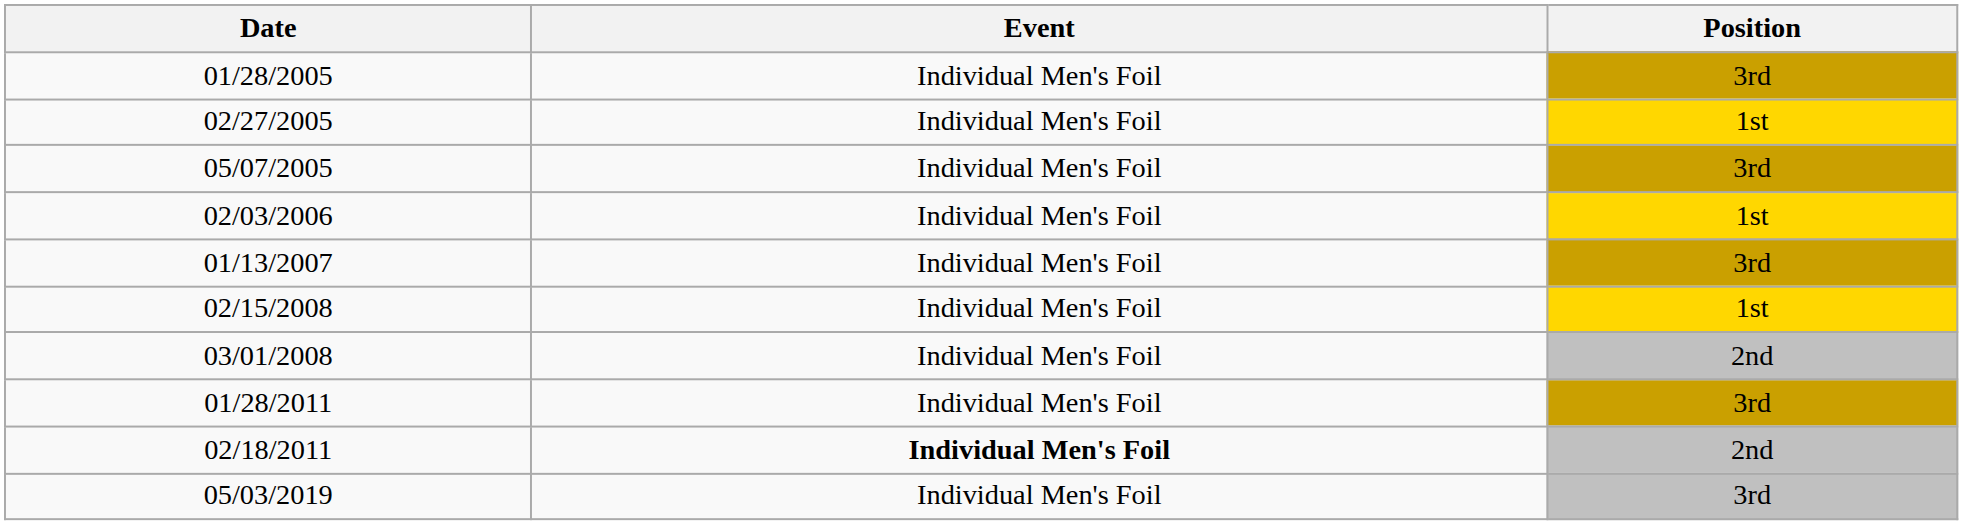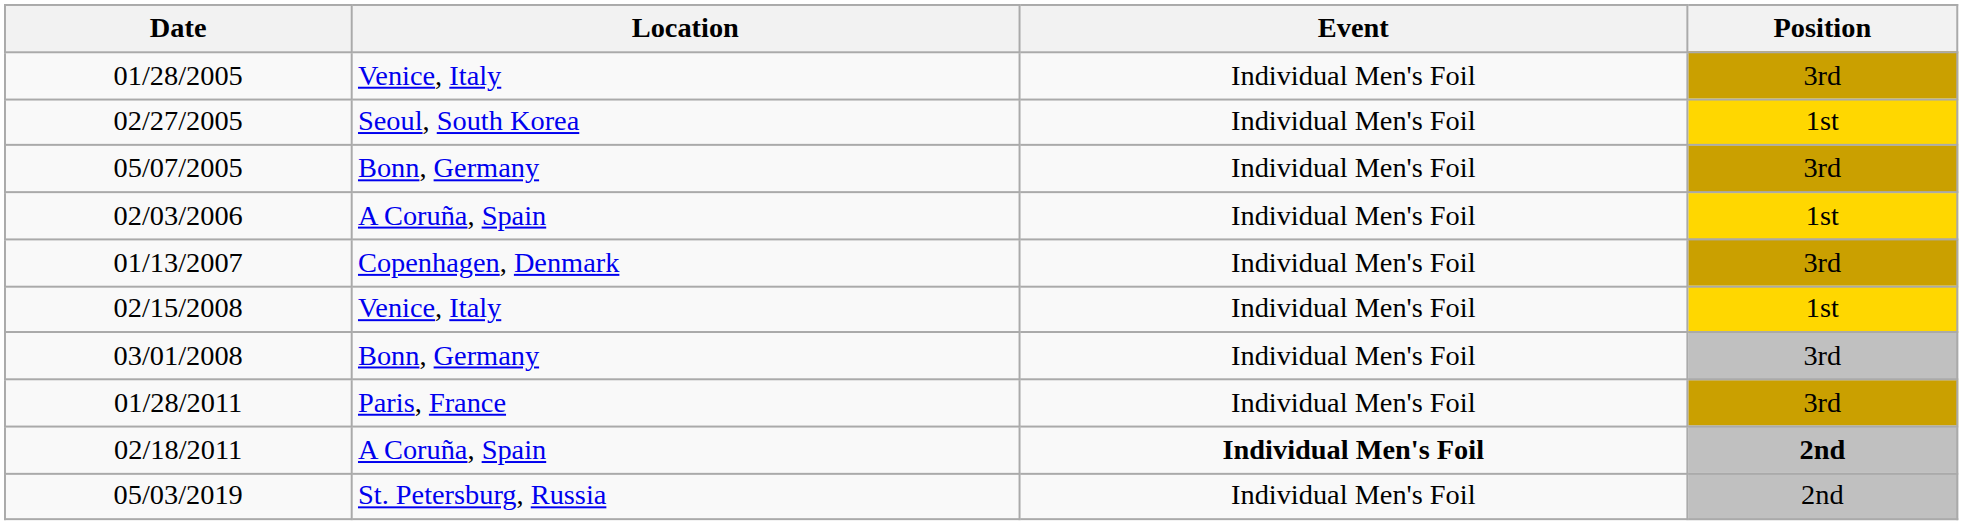+ column: Location | Venice, Italy | Seoul, South Korea | Bonn, Germany | A Coruña, Spain | Copenhagen, Denmark | Venice, Italy | Bonn, Germany | Paris, France | A Coruña, Spain | St. Petersburg, Russia
03/01/2008 | Position: 2nd -> 3rd
02/18/2011 | Position: normal -> bold
05/03/2019 | Position: 3rd -> 2nd
